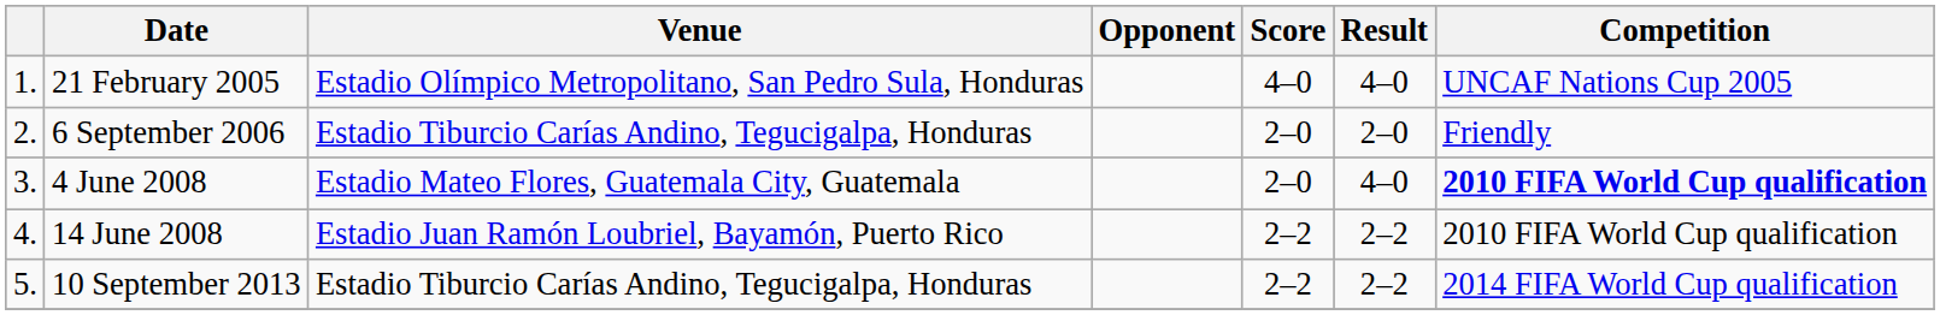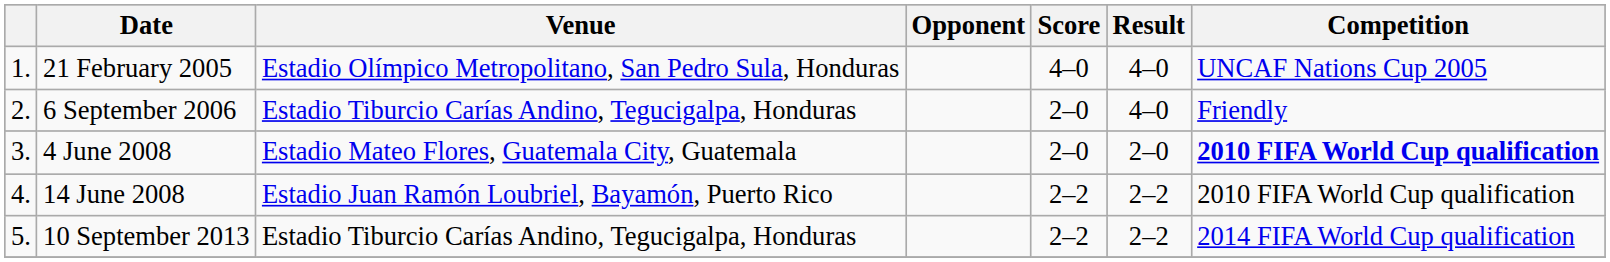6 September 2006 | Result: 2–0 -> 4–0
4 June 2008 | Result: 4–0 -> 2–0
